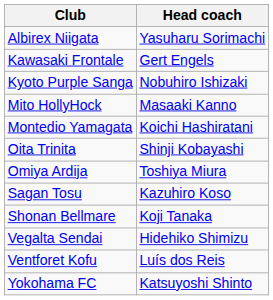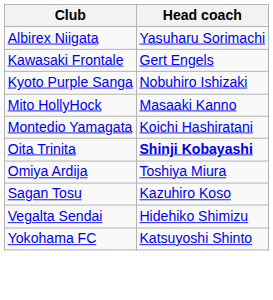Oita Trinita | Head coach: normal -> bold
- row: Shonan Bellmare | Koji Tanaka
- row: Ventforet Kofu | Luís dos Reis
